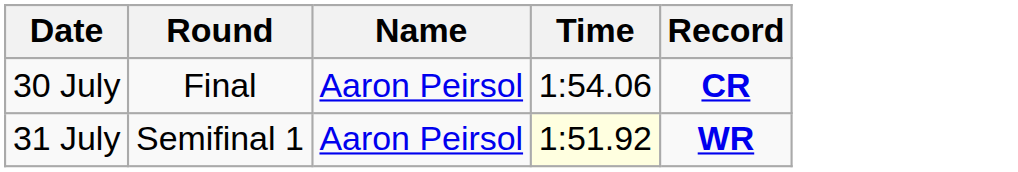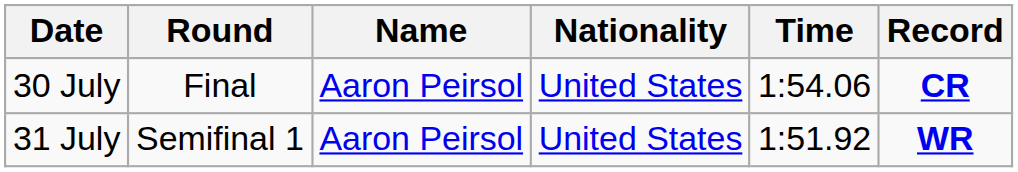+ column: Nationality | United States | United States
31 July | Time: lightyellow background -> no background
